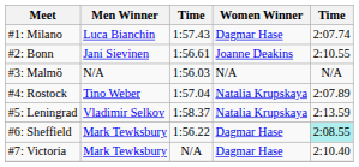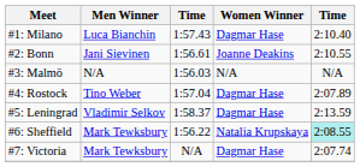#1: Milano | column 5: 2:07.74 -> 2:10.40
#4: Rostock | Women Winner: Natalia Krupskaya -> Dagmar Hase
#5: Leningrad | Women Winner: Natalia Krupskaya -> Dagmar Hase
#6: Sheffield | Women Winner: Dagmar Hase -> Natalia Krupskaya
#7: Victoria | column 5: 2:10.40 -> 2:07.74
